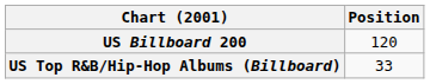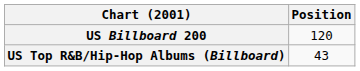US Top R&B/Hip-Hop Albums (Billboard) | Position: 33 -> 43
